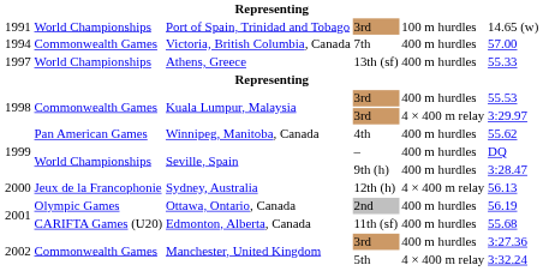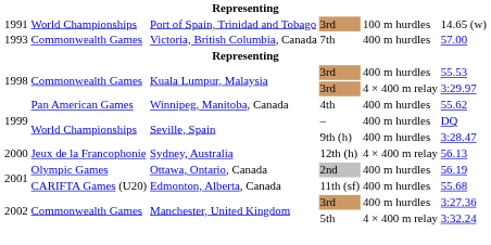Victoria, British Columbia, Canada | column 1: 1994 -> 1993
- row: 1997 | World Championships | Athens, Greece | 13th (sf) | 400 m hurdles | 55.33
